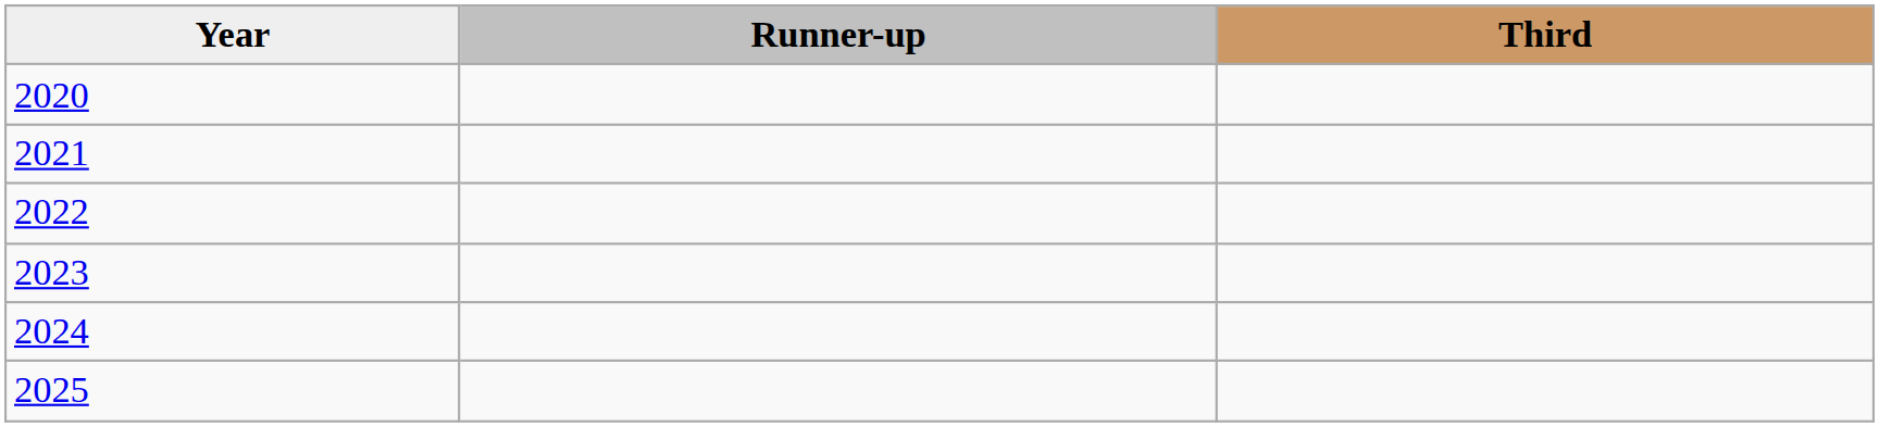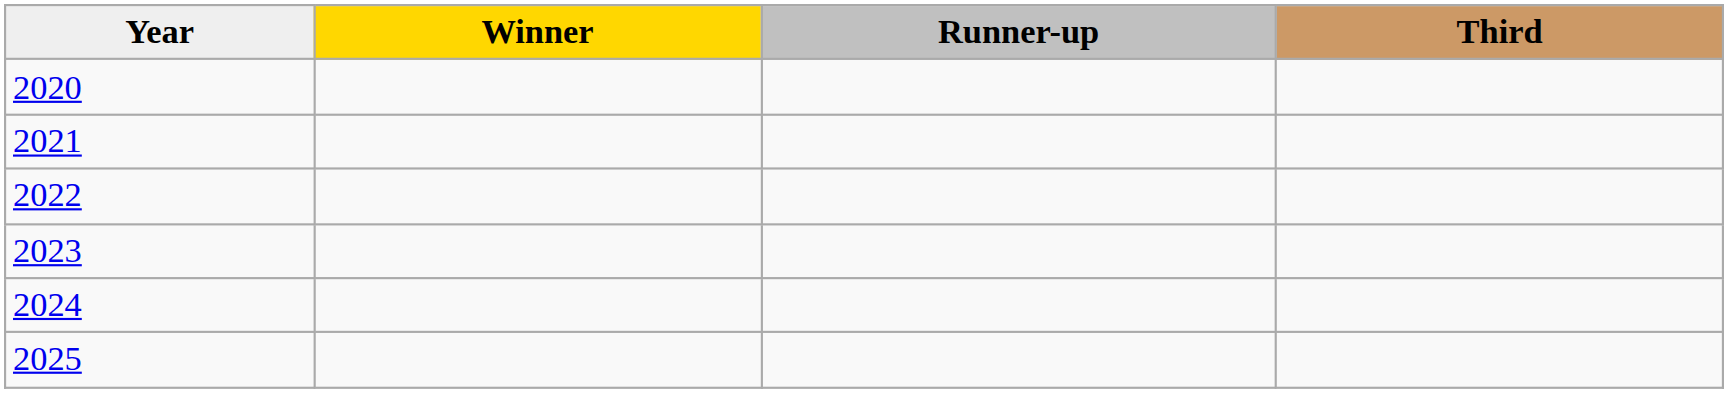+ column: Winner
